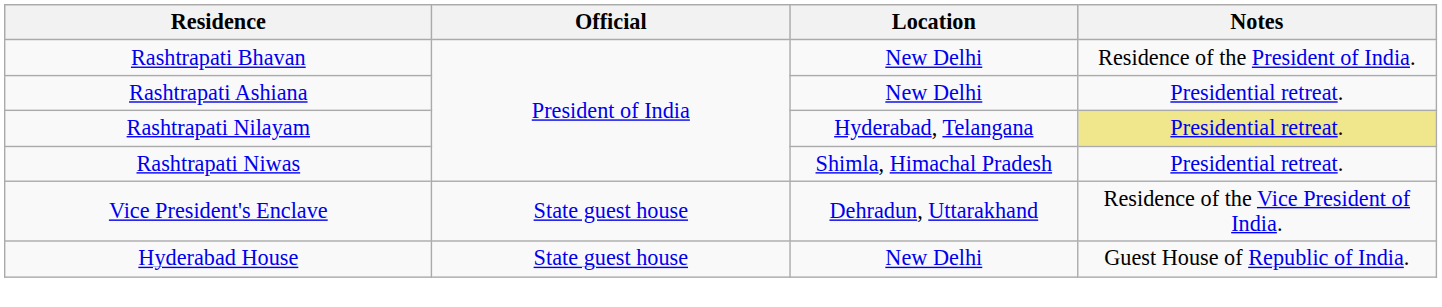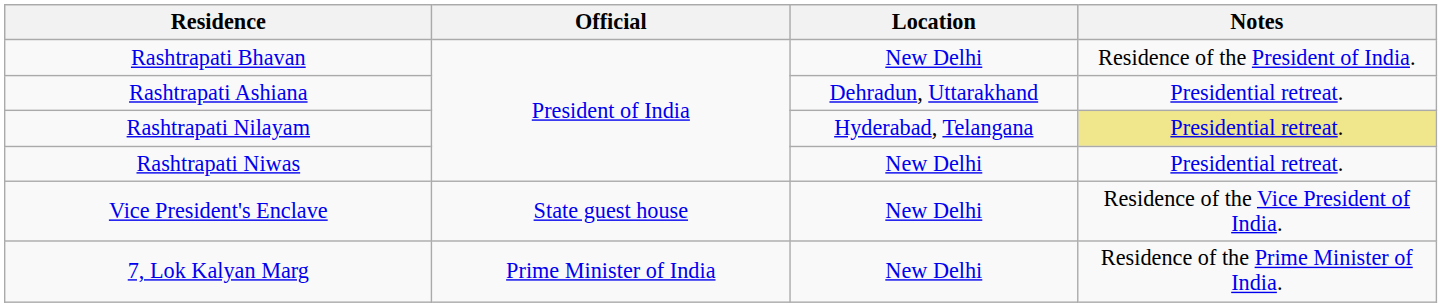Rashtrapati Ashiana | Location: New Delhi -> Dehradun, Uttarakhand
Rashtrapati Niwas | Location: Shimla, Himachal Pradesh -> New Delhi
Vice President's Enclave | Location: Dehradun, Uttarakhand -> New Delhi
+ row: 7, Lok Kalyan Marg | Prime Minister of India | New Delhi | Residence of the Prime Minister of India.
- row: Hyderabad House | State guest house | New Delhi | Guest House of Republic of India.
